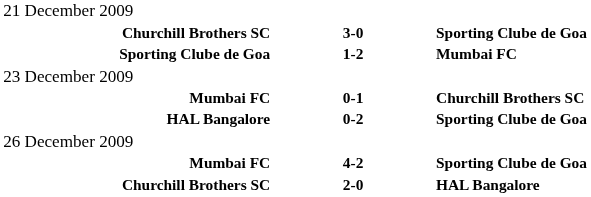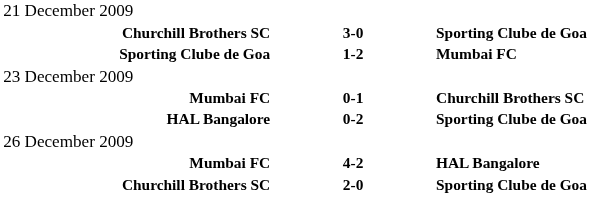Mumbai FC / 4-2 | column 3: Sporting Clube de Goa -> HAL Bangalore
Churchill Brothers SC / 2-0 | column 3: HAL Bangalore -> Sporting Clube de Goa
